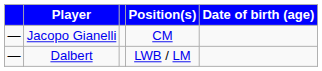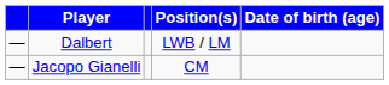rows swapped: Dalbert <-> Jacopo Gianelli
